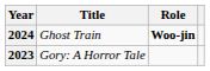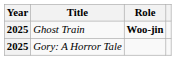Ghost Train | Year: 2024 -> 2025
Gory: A Horror Tale | Year: 2023 -> 2025
